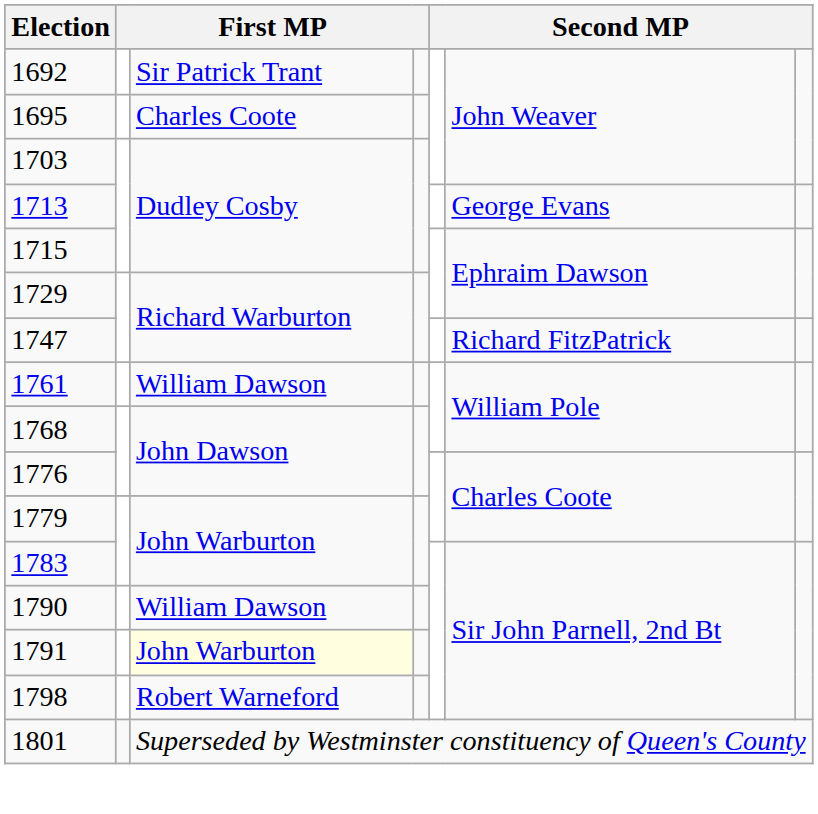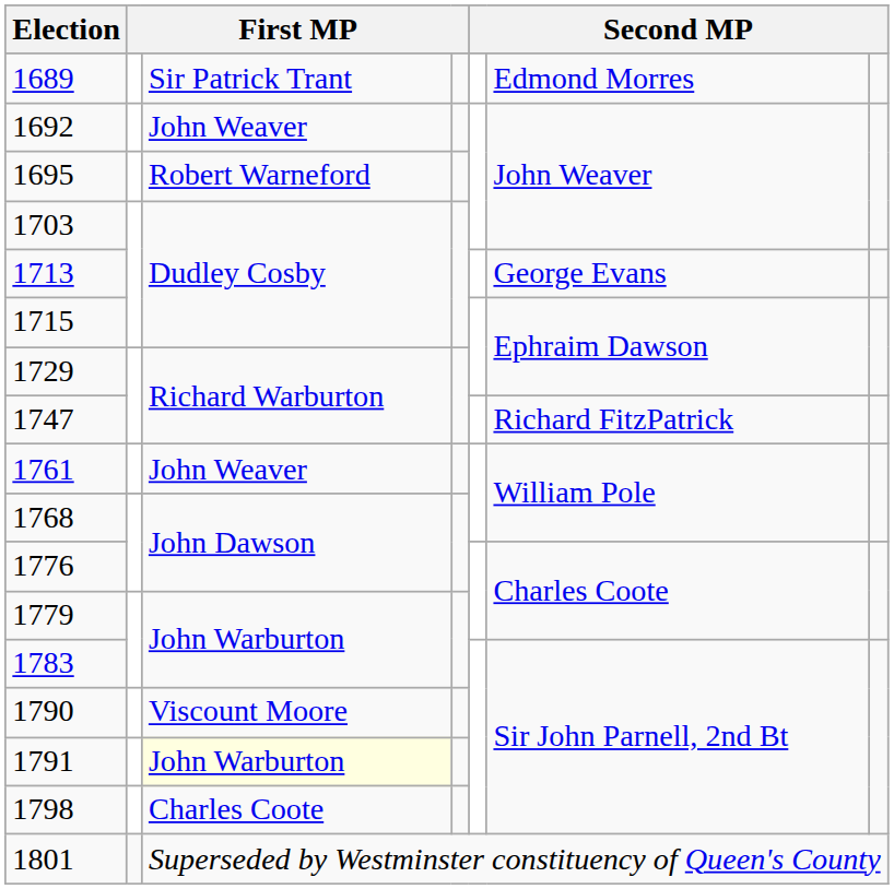+ row: 1689 | Sir Patrick Trant | Edmond Morres
1692 | column 3: Sir Patrick Trant -> John Weaver
1695 | column 3: Charles Coote -> Robert Warneford
1761 | column 3: William Dawson -> John Weaver
1790 | column 3: William Dawson -> Viscount Moore
1798 | column 3: Robert Warneford -> Charles Coote
